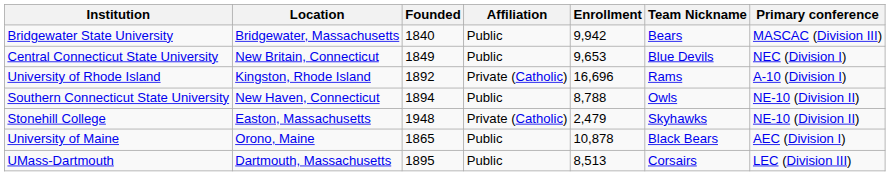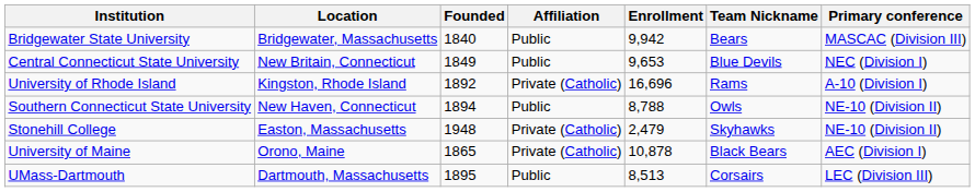University of Maine | Affiliation: Public -> Private (Catholic)
